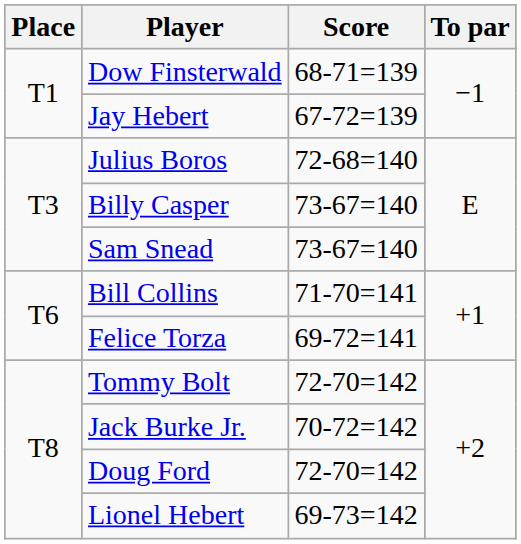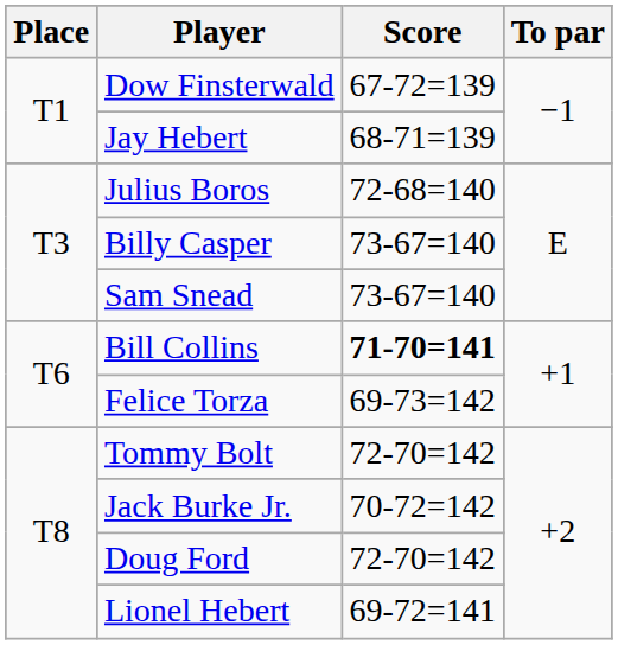Dow Finsterwald | Score: 68-71=139 -> 67-72=139
Jay Hebert | Score: 67-72=139 -> 68-71=139
Bill Collins | Score: normal -> bold
Felice Torza | Score: 69-72=141 -> 69-73=142
Lionel Hebert | Score: 69-73=142 -> 69-72=141
